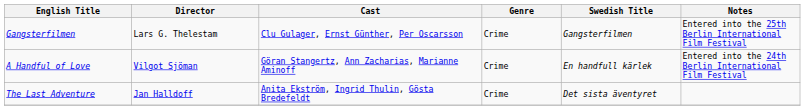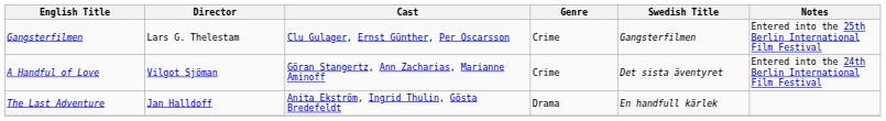A Handful of Love | Swedish Title: En handfull kärlek -> Det sista äventyret
The Last Adventure | Genre: Crime -> Drama
The Last Adventure | Swedish Title: Det sista äventyret -> En handfull kärlek
